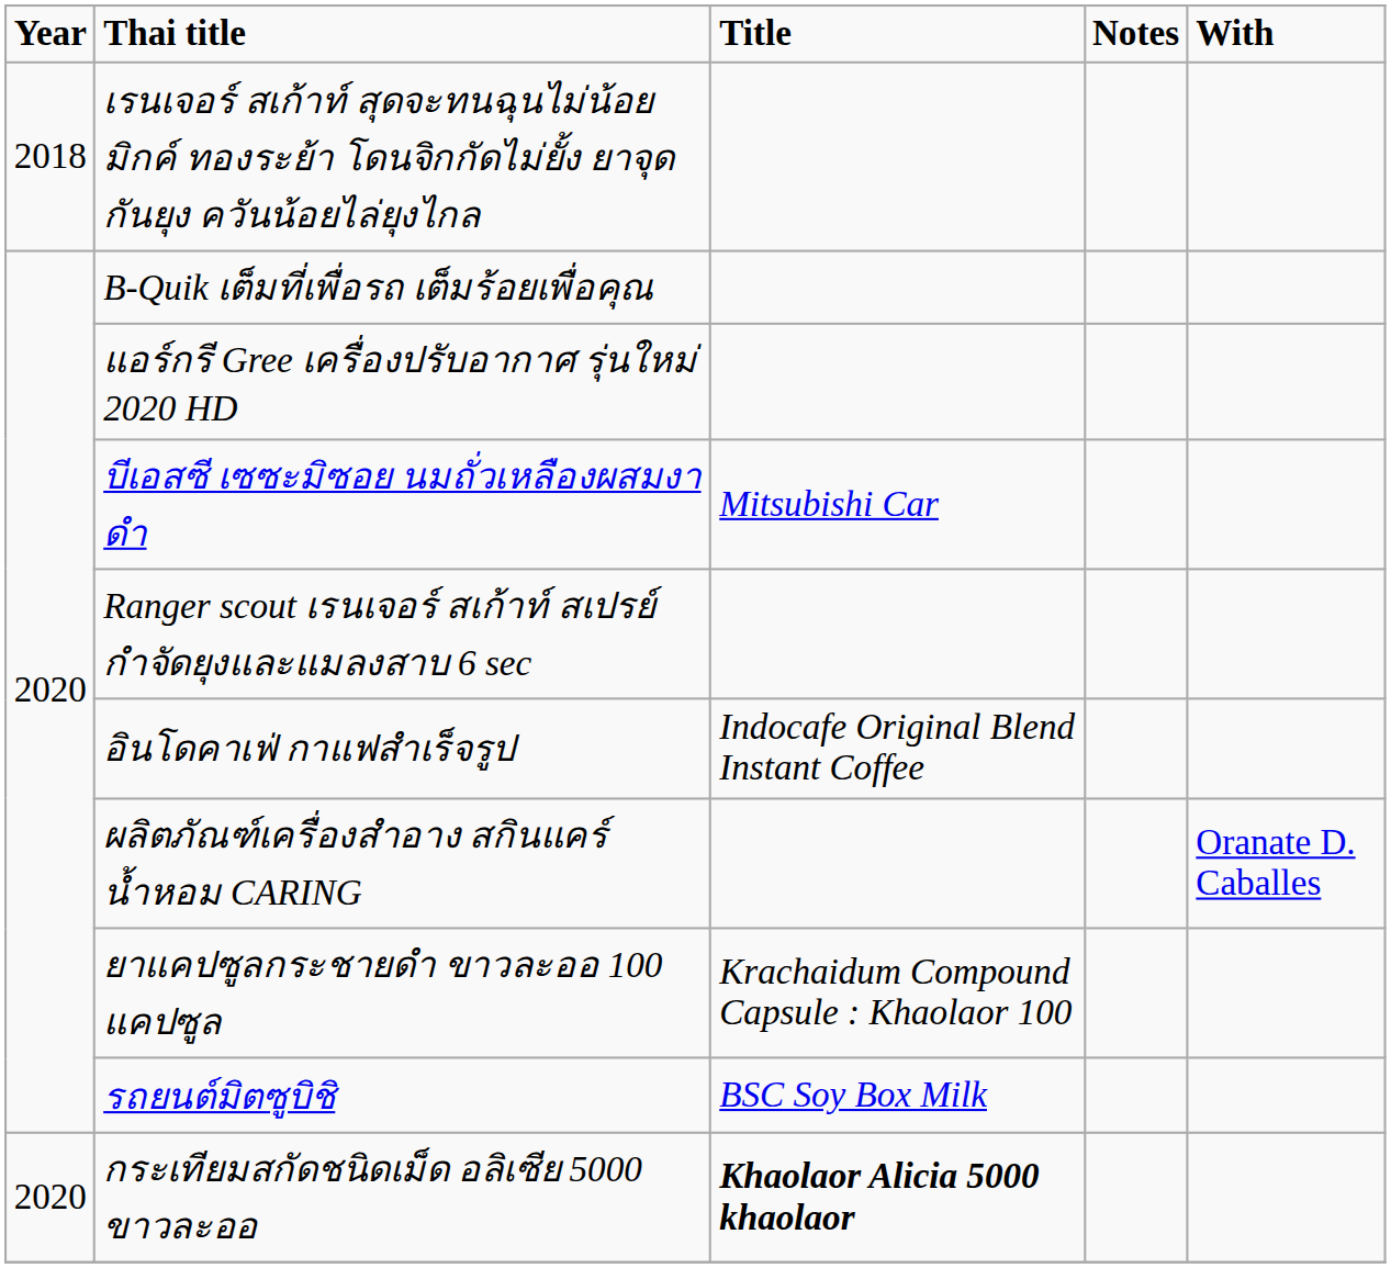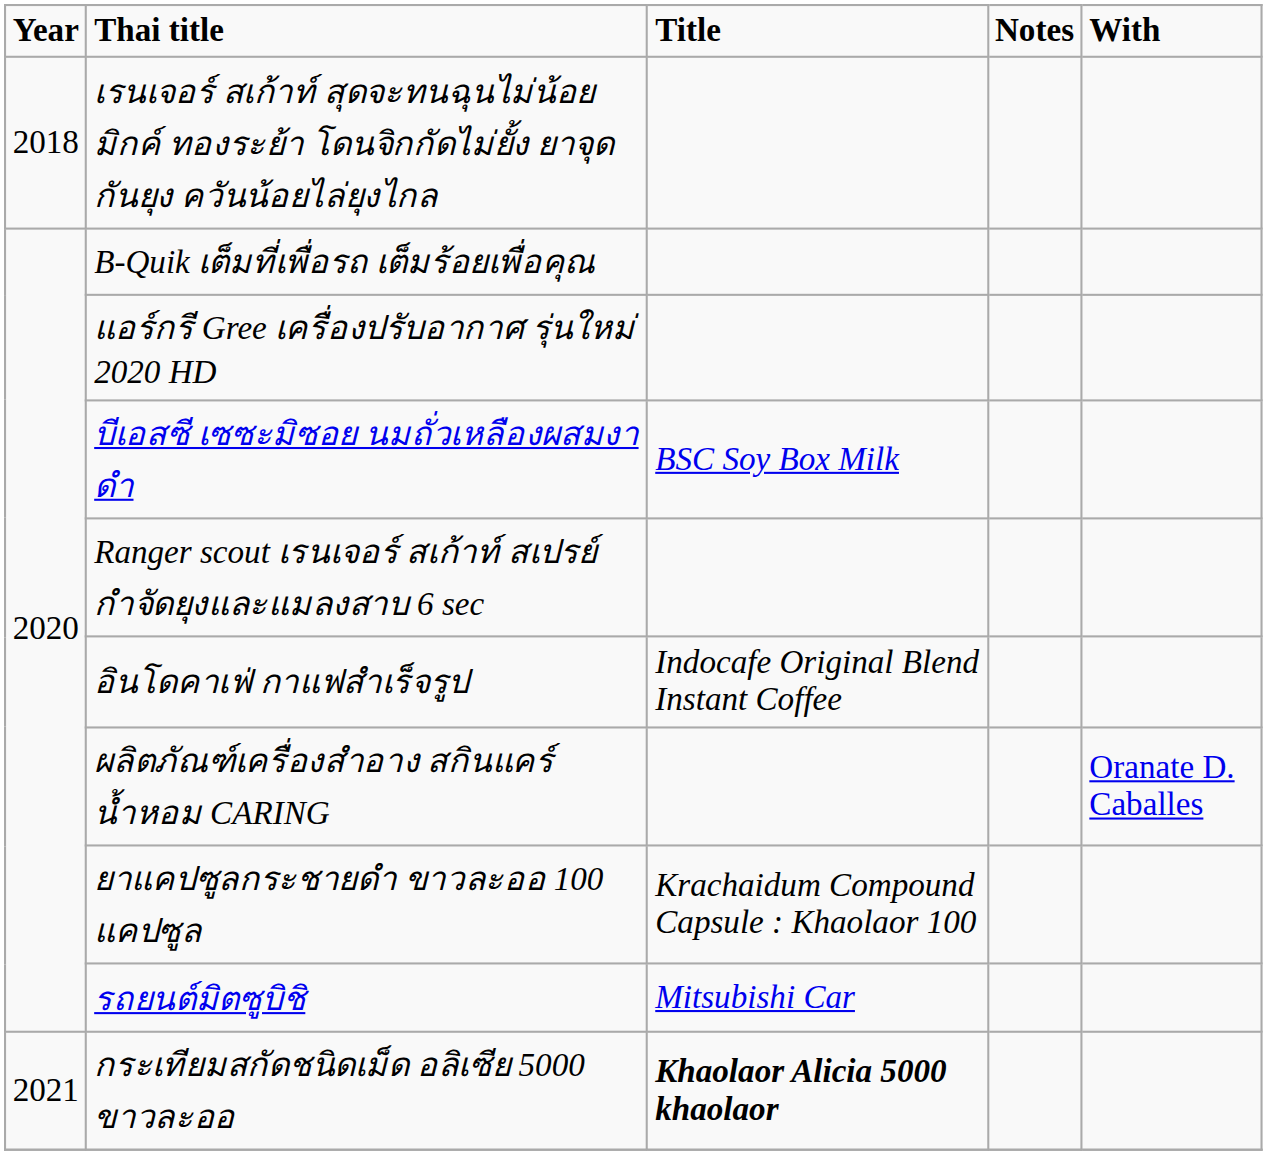บีเอสซี เซซะมิซอย นมถั่วเหลืองผสมงาดำ | Title: Mitsubishi Car -> BSC Soy Box Milk
รถยนต์มิตซูบิชิ | Title: BSC Soy Box Milk -> Mitsubishi Car
กระเทียมสกัดชนิดเม็ด อลิเซีย 5000 ขาวละออ | Year: 2020 -> 2021
